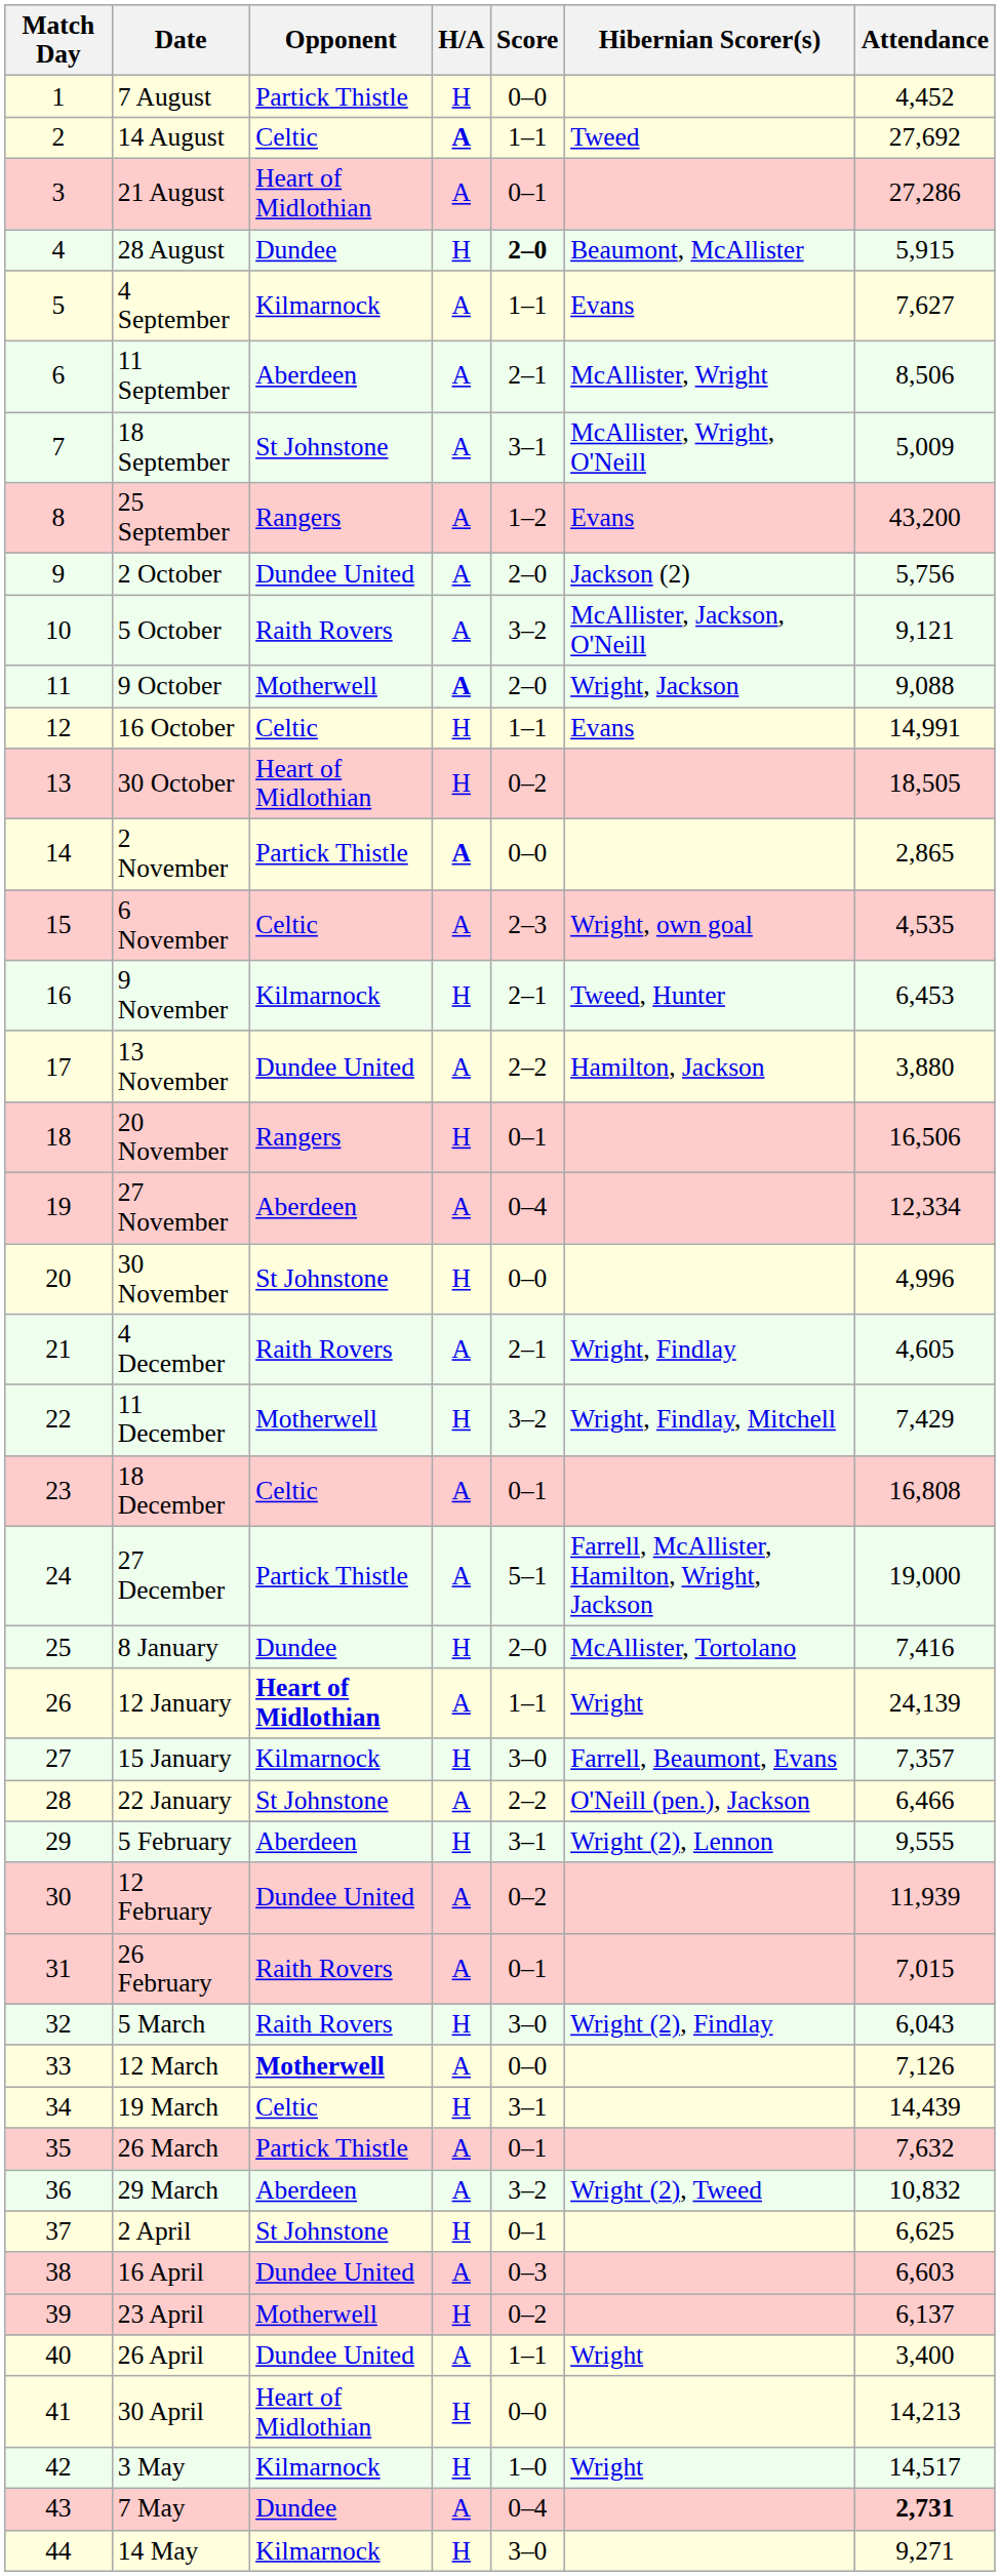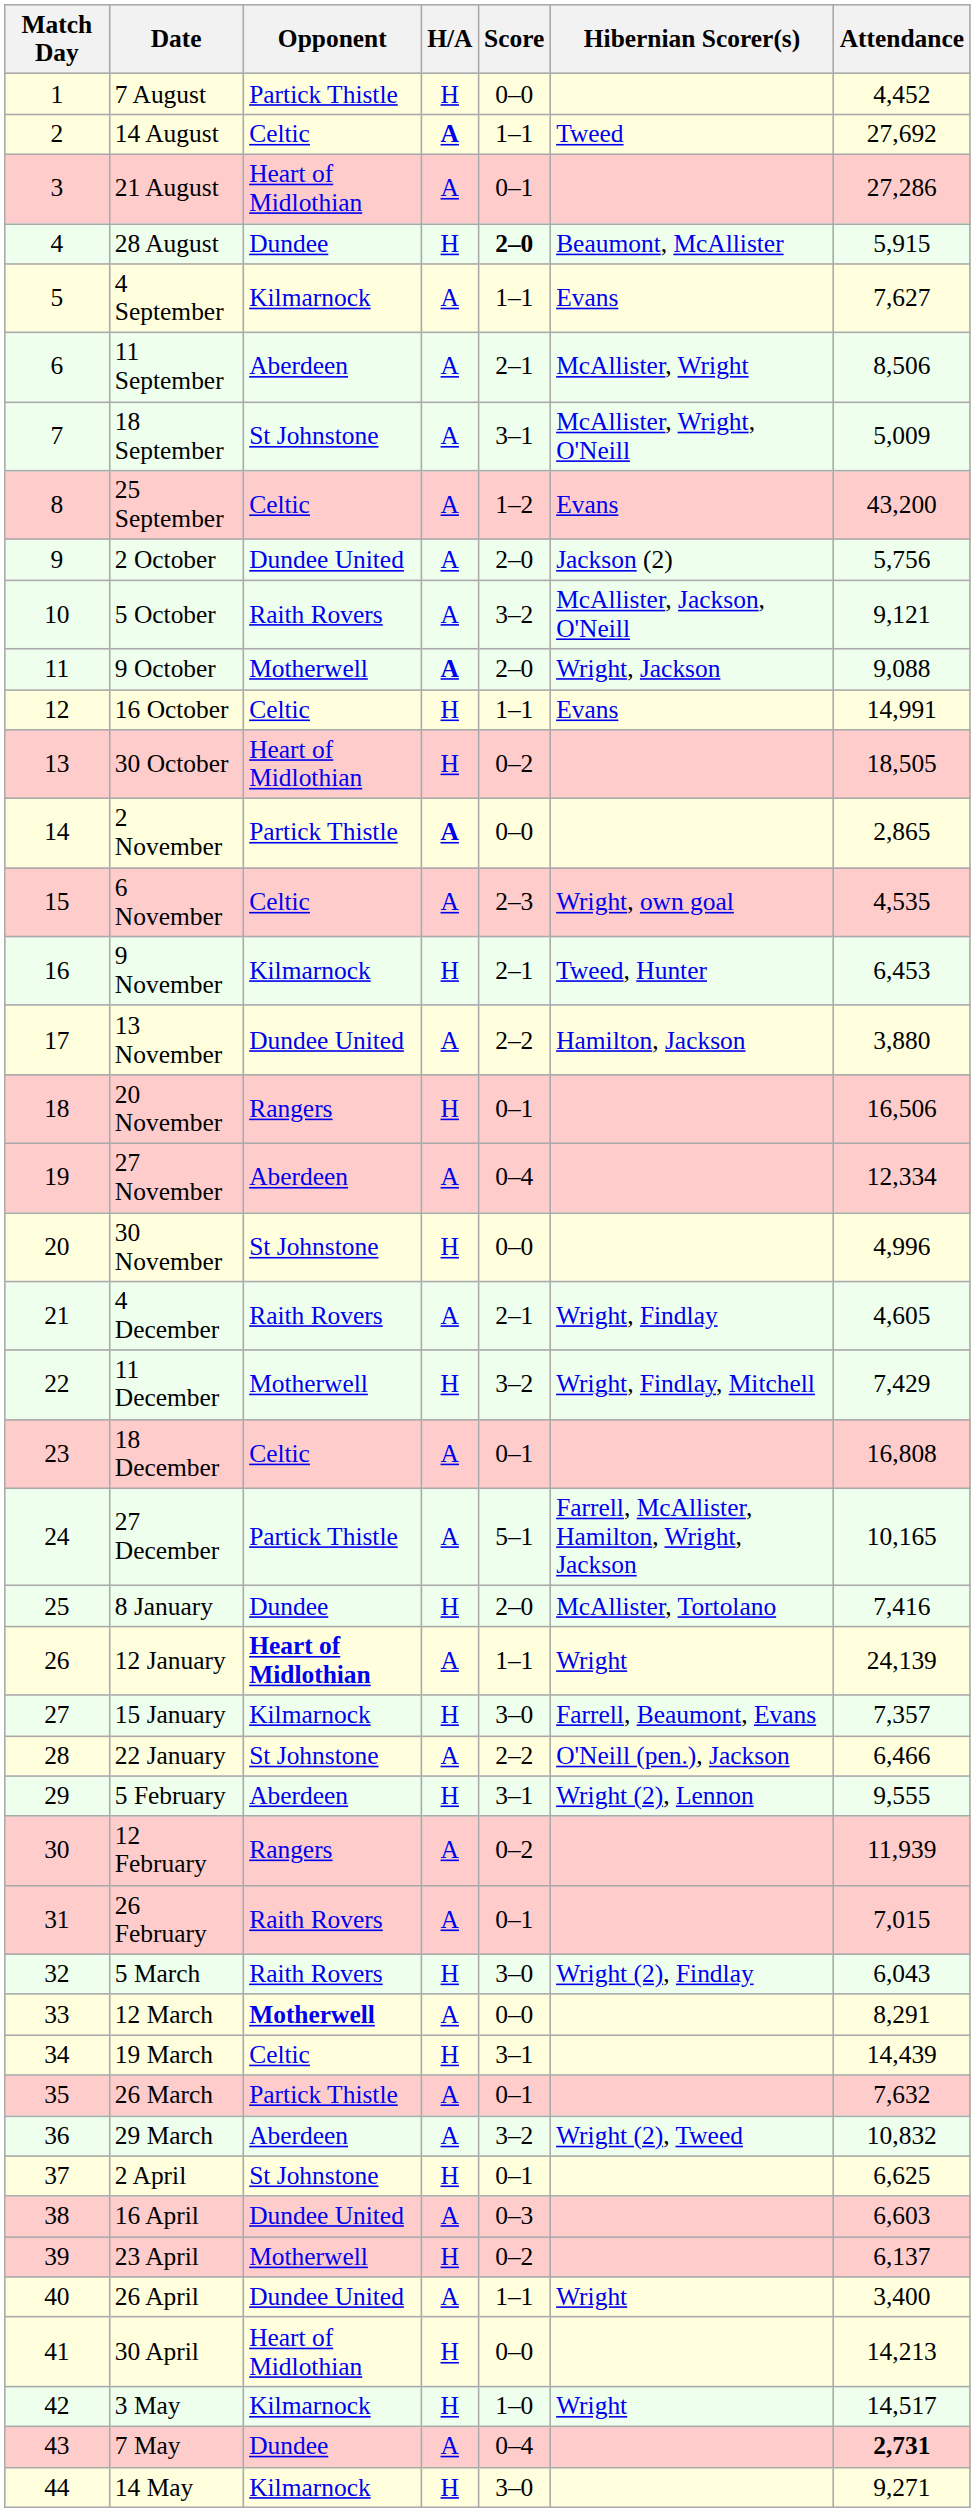25 September | Opponent: Rangers -> Celtic
27 December | Attendance: 19,000 -> 10,165
12 February | Opponent: Dundee United -> Rangers
12 March | Attendance: 7,126 -> 8,291
